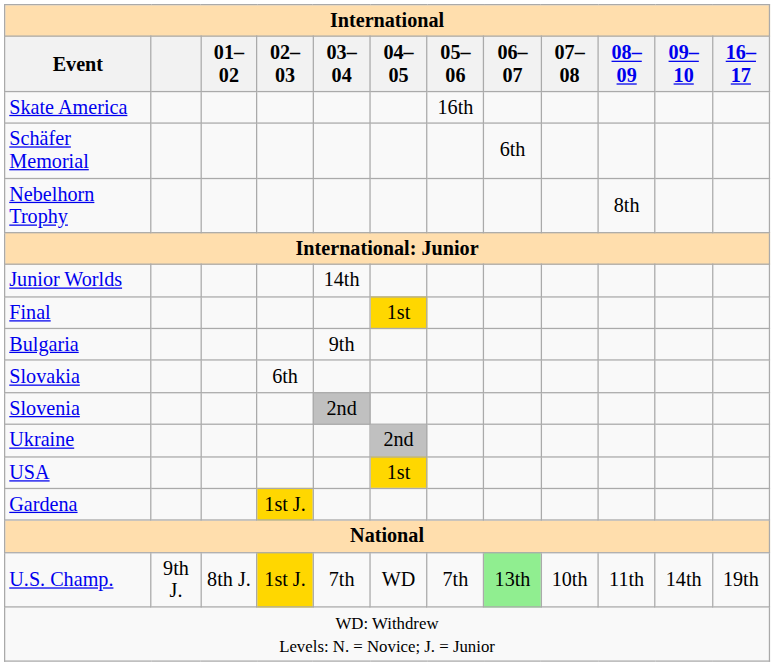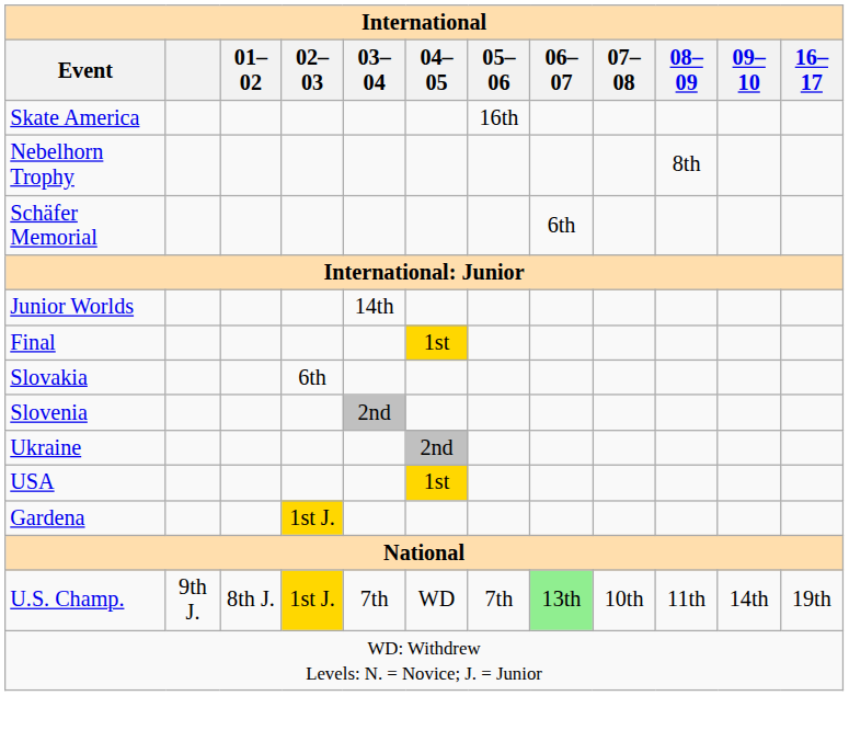rows swapped: Nebelhorn Trophy <-> Schäfer Memorial
- row: Bulgaria | 9th
